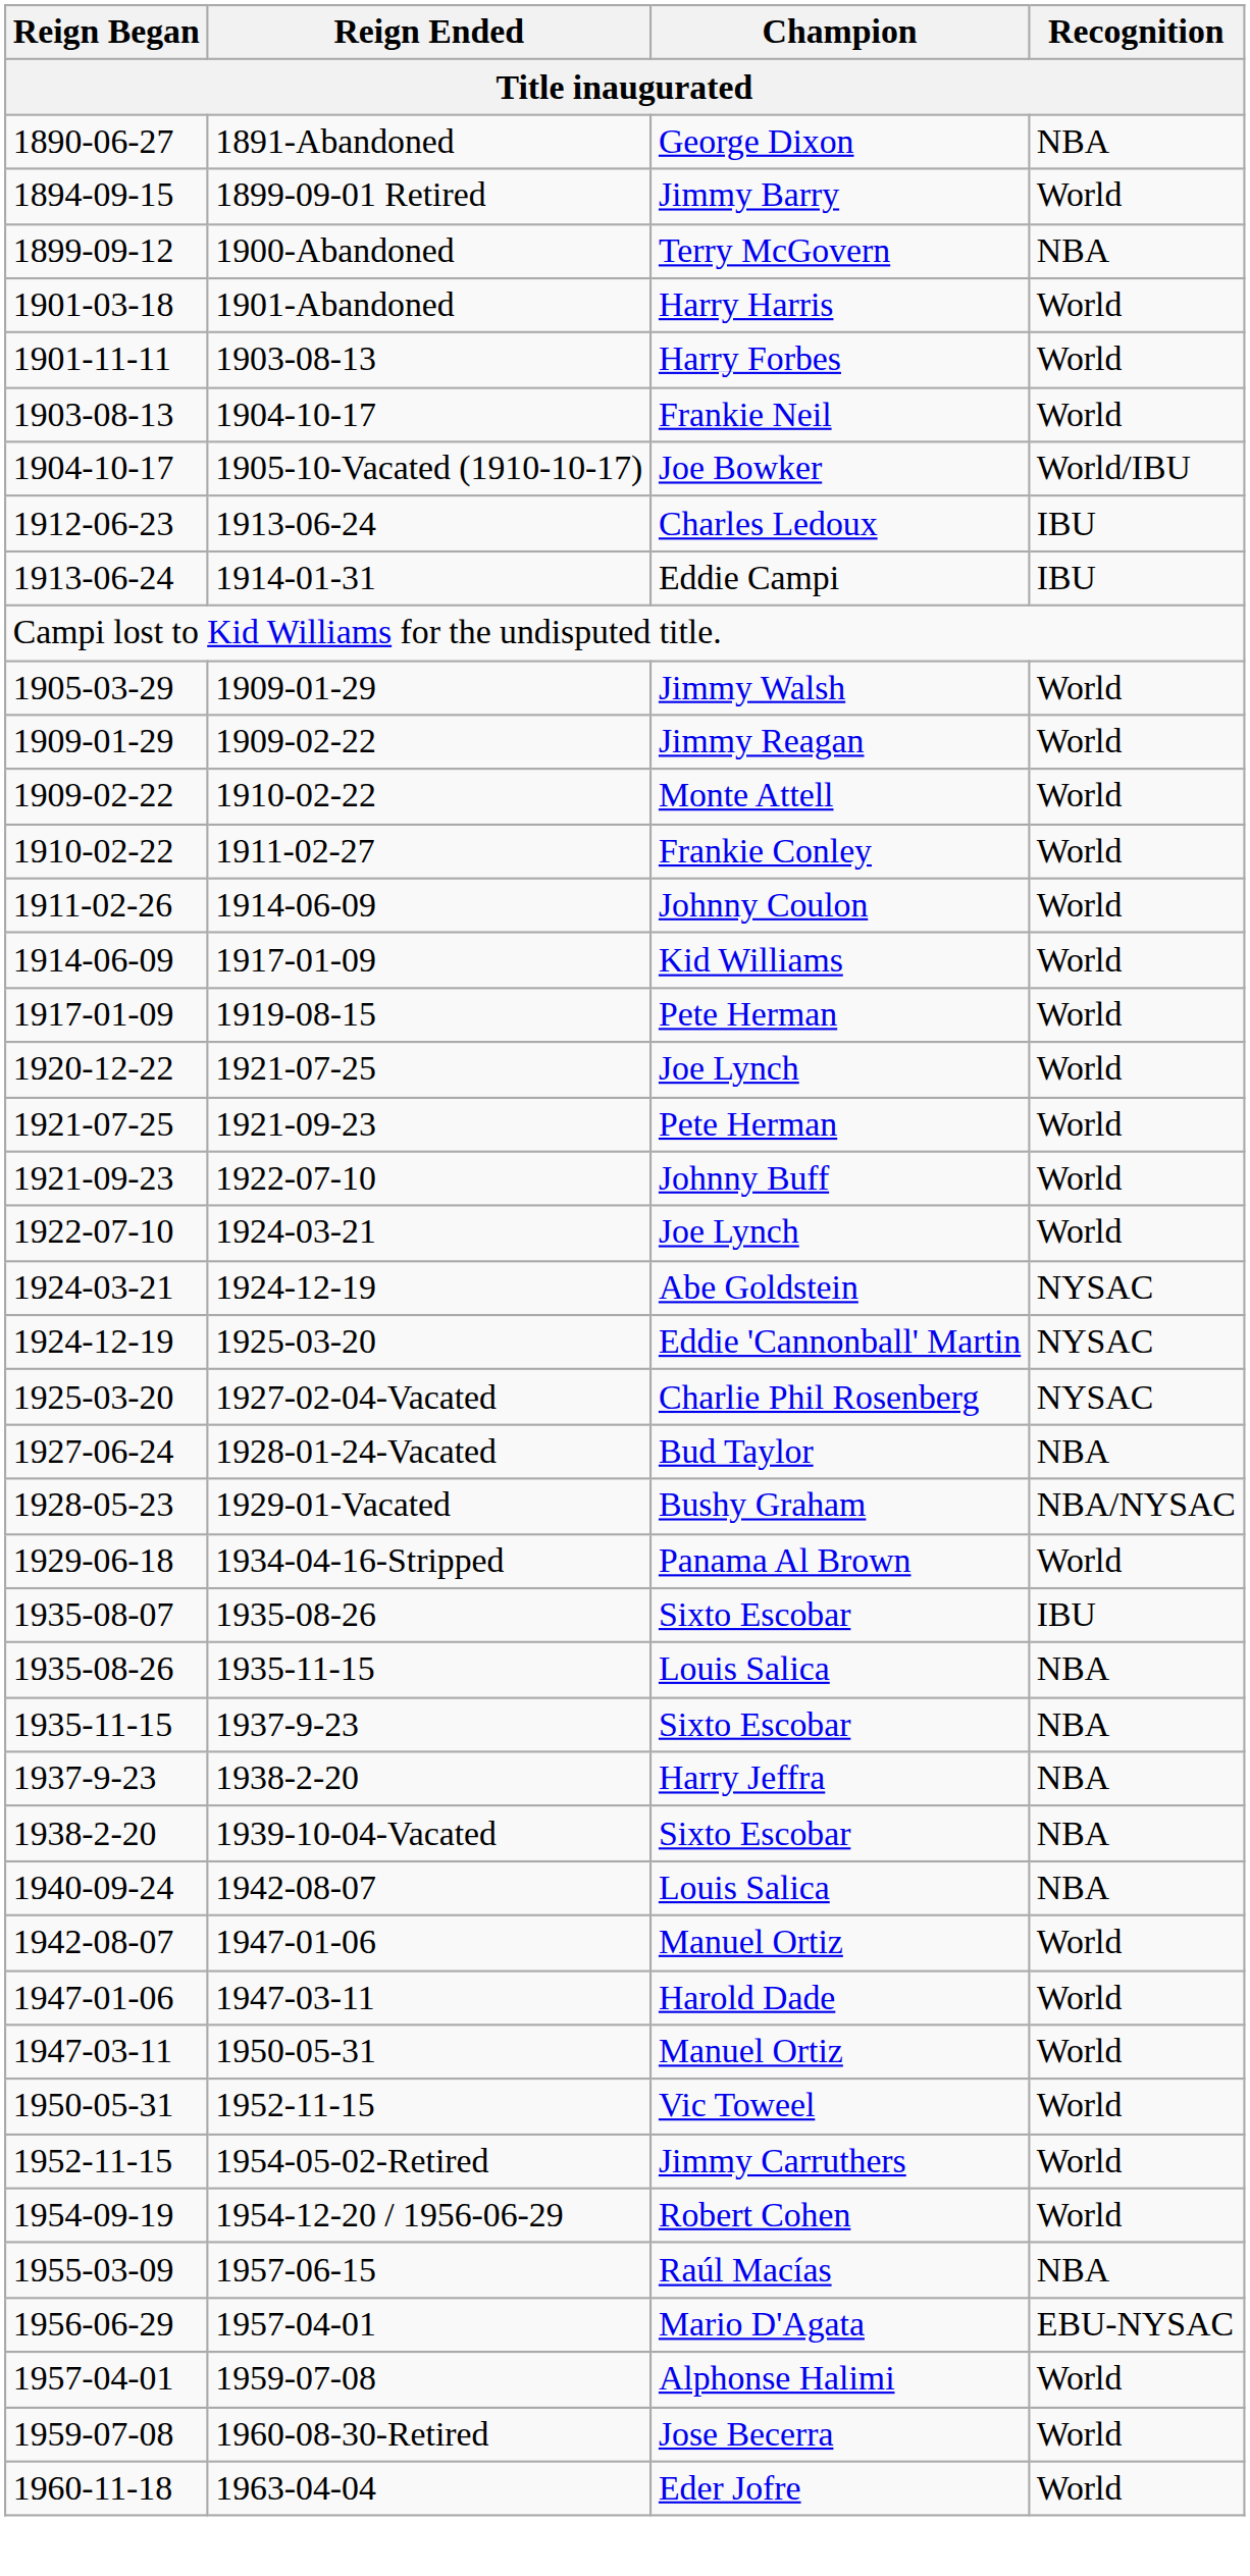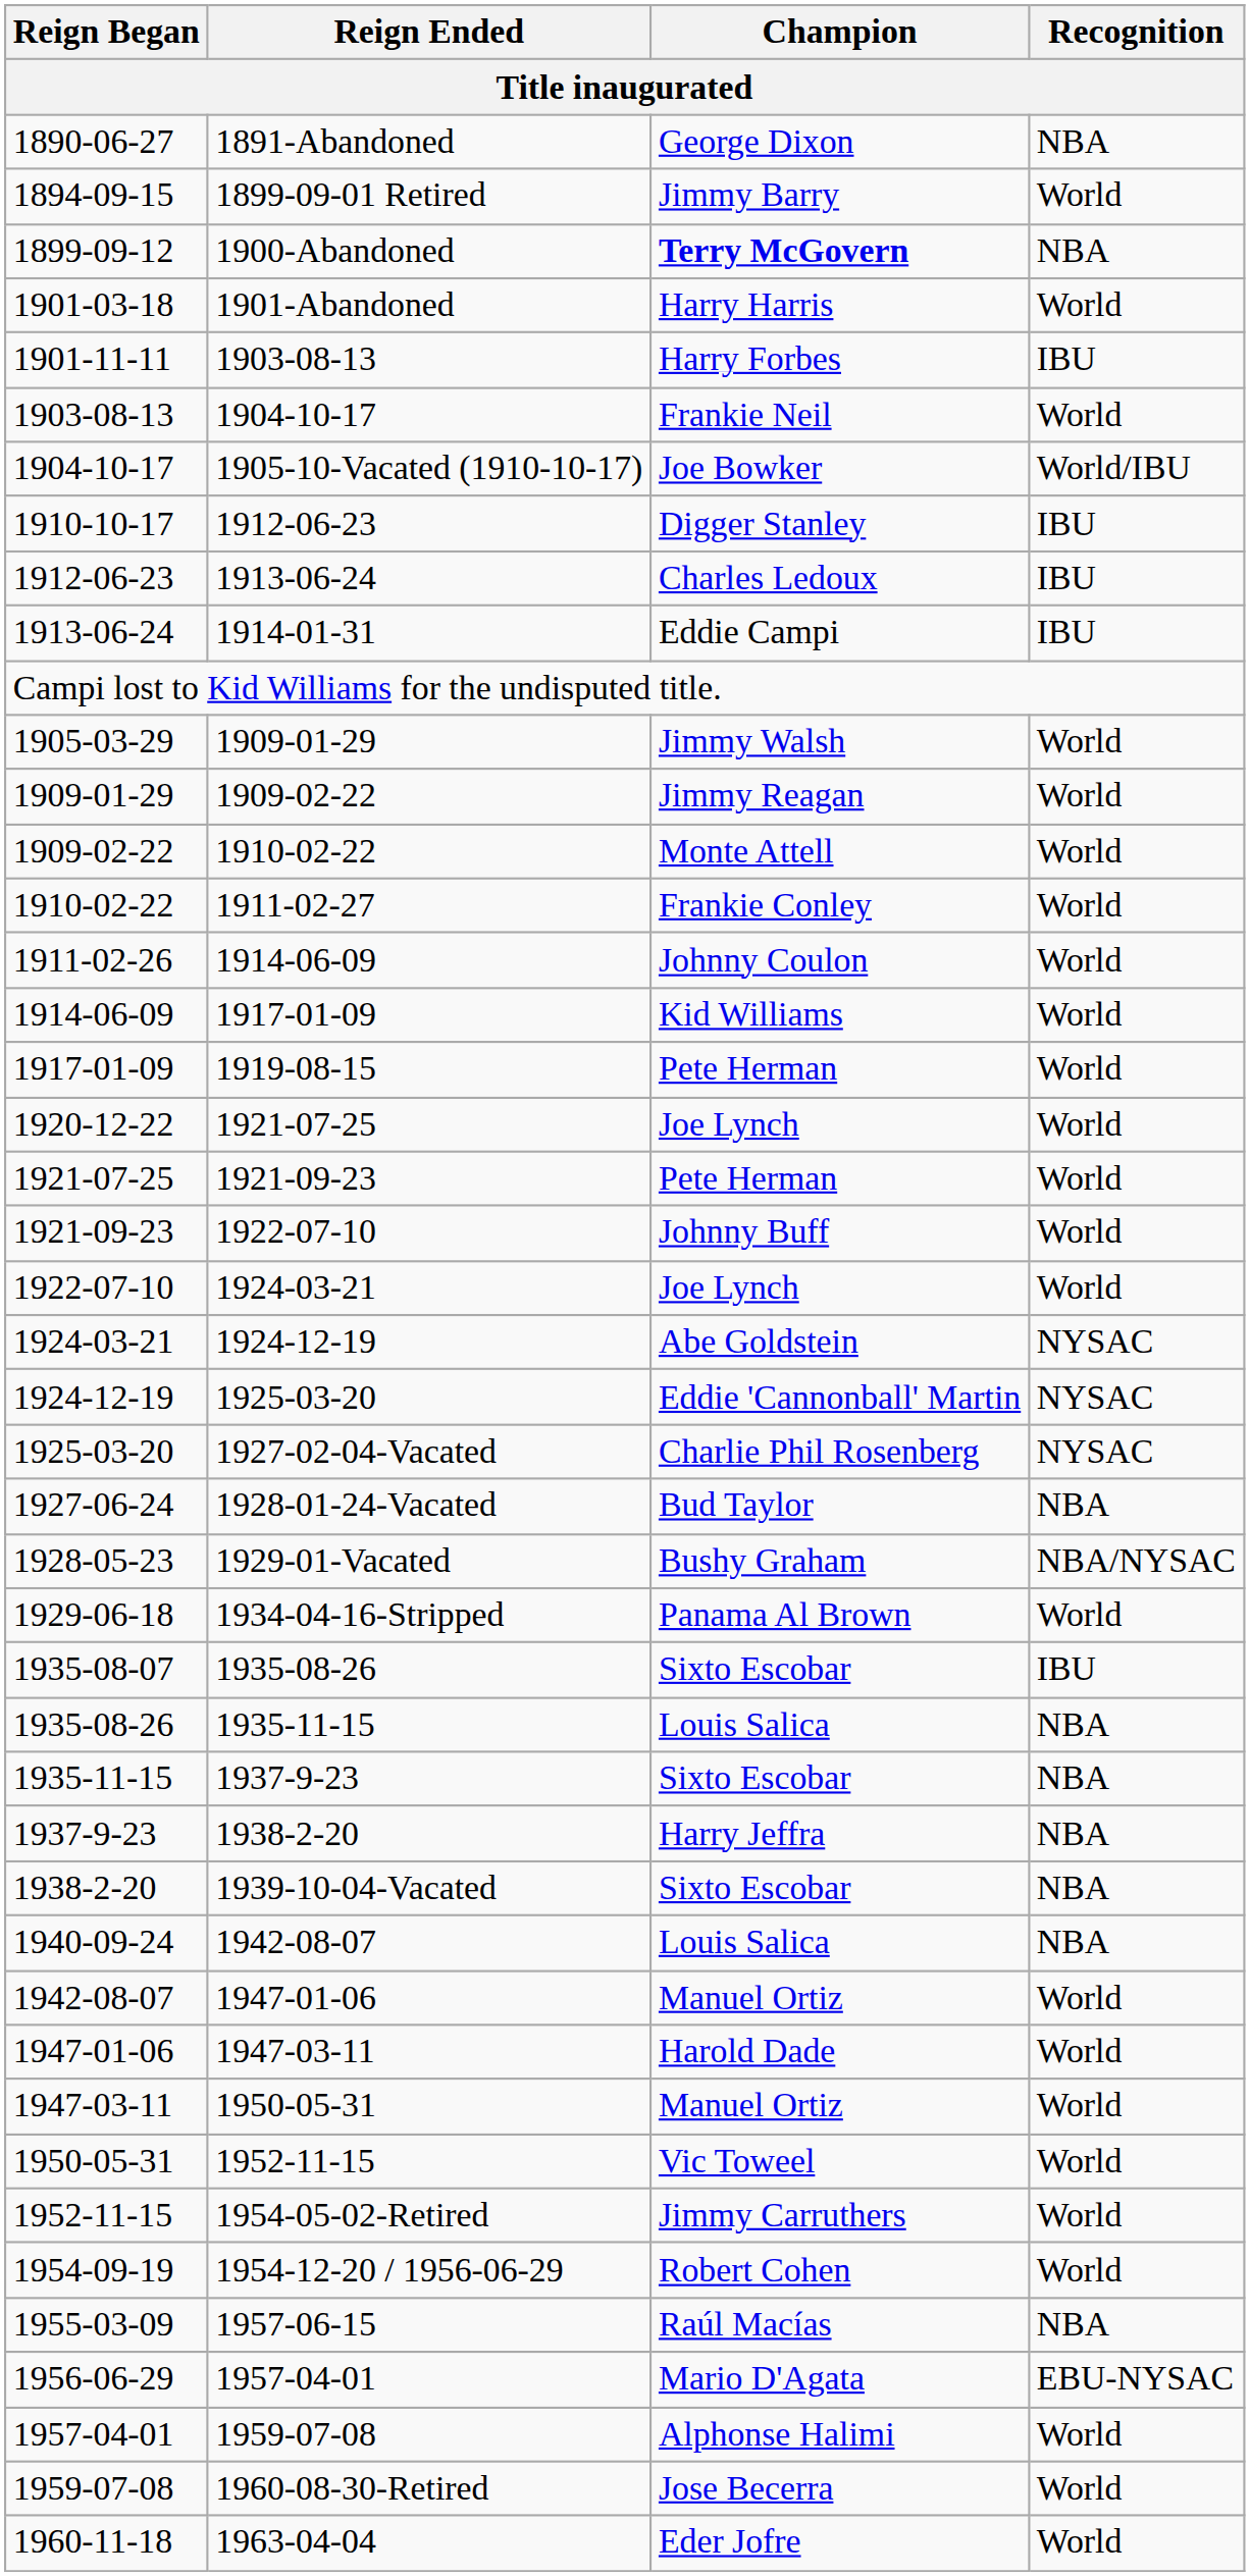1899-09-12 | Champion: normal -> bold
1901-11-11 | Recognition: World -> IBU
+ row: 1910-10-17 | 1912-06-23 | Digger Stanley | IBU
